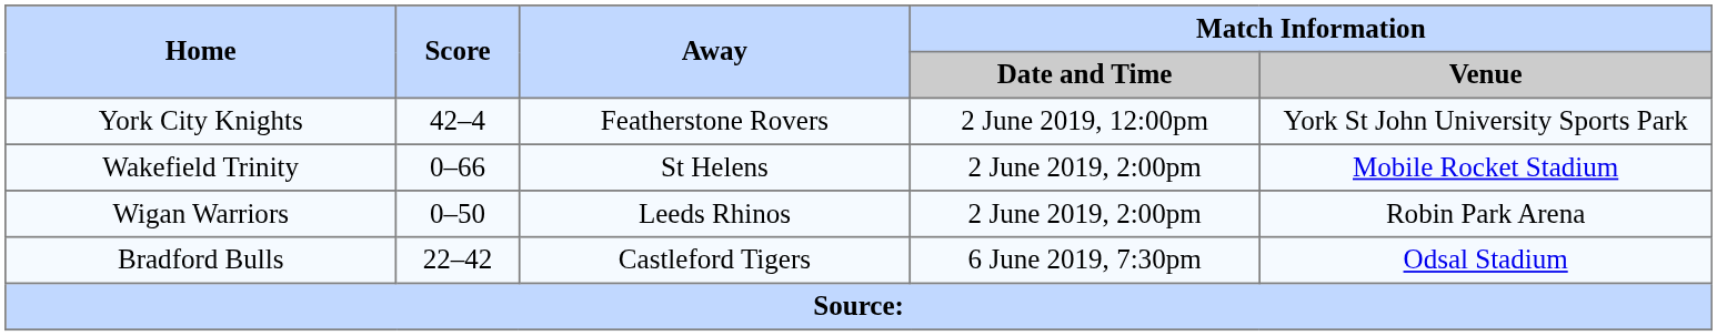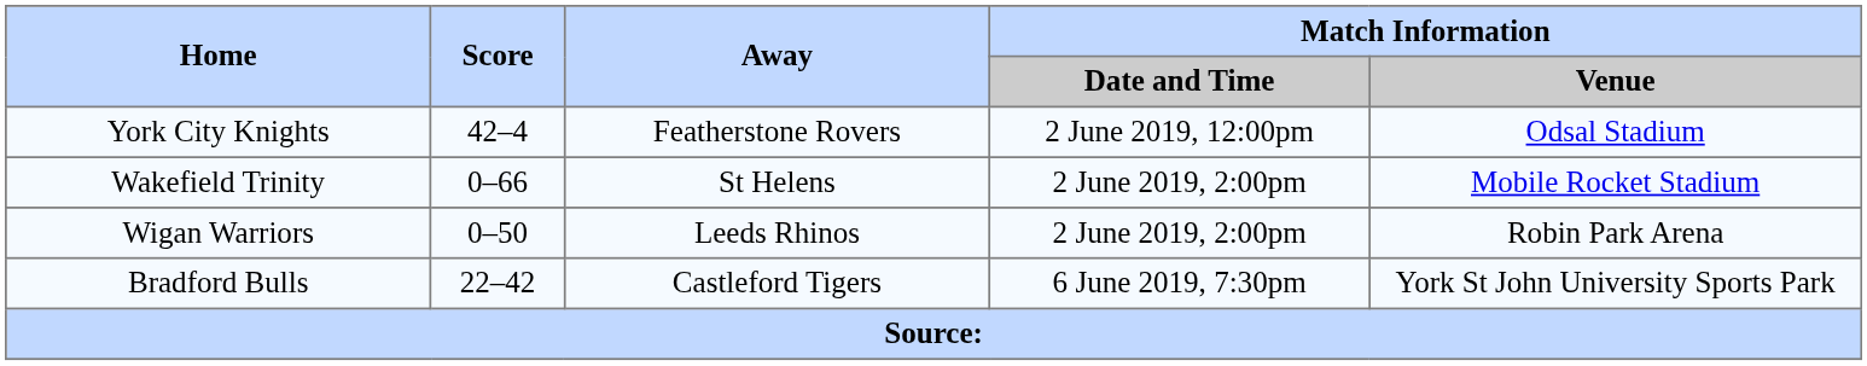York City Knights | Match Information / Venue: York St John University Sports Park -> Odsal Stadium
Bradford Bulls | Match Information / Venue: Odsal Stadium -> York St John University Sports Park
